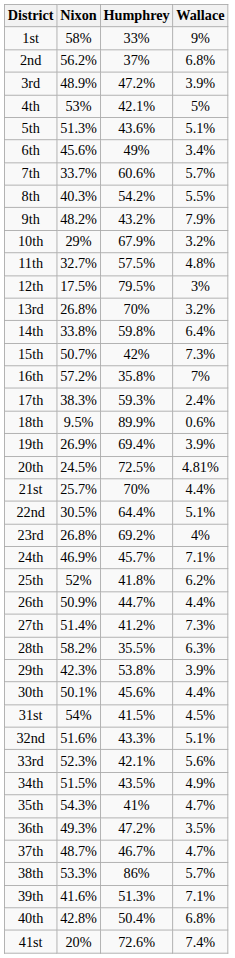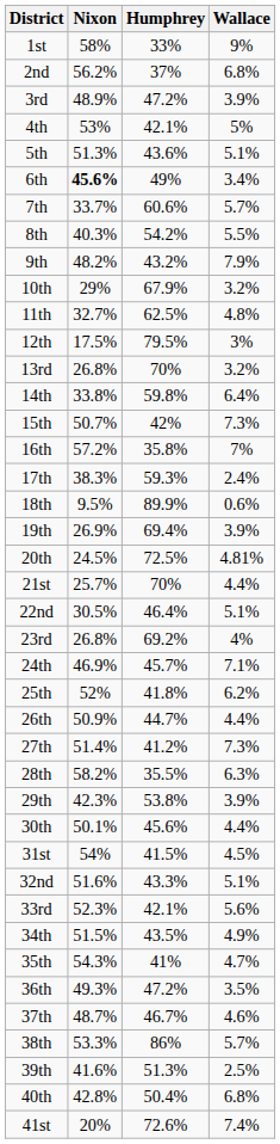6th | Nixon: normal -> bold
11th | Humphrey: 57.5% -> 62.5%
22nd | Humphrey: 64.4% -> 46.4%
37th | Wallace: 4.7% -> 4.6%
39th | Wallace: 7.1% -> 2.5%
